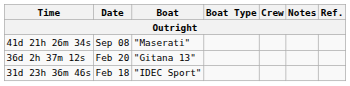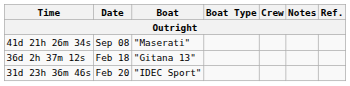36d 2h 37m 12s | Date: Feb 20 -> Feb 18
31d 23h 36m 46s | Date: Feb 18 -> Feb 20
